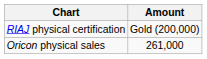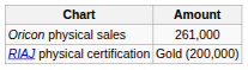rows swapped: Oricon physical sales <-> RIAJ physical certification
